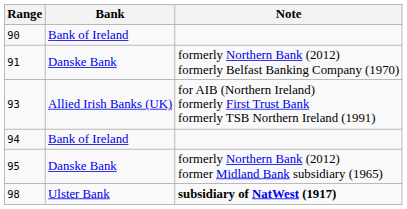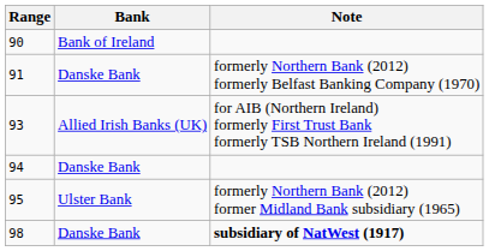94 | Bank: Bank of Ireland -> Danske Bank
95 | Bank: Danske Bank -> Ulster Bank
98 | Bank: Ulster Bank -> Danske Bank
